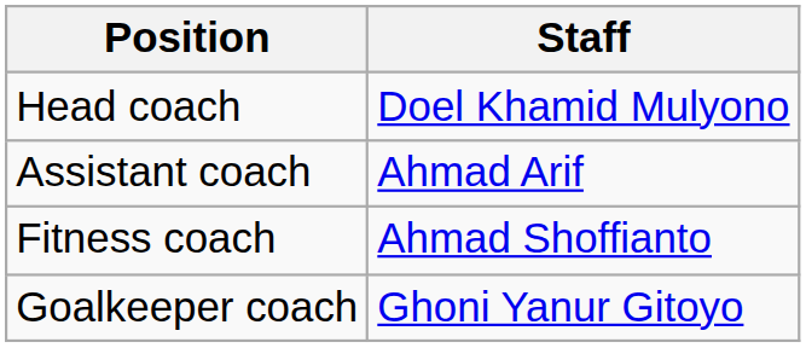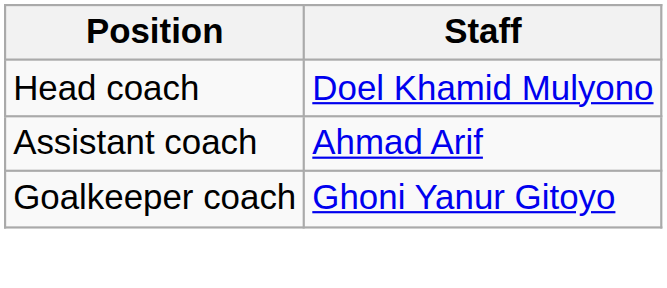- row: Fitness coach | Ahmad Shoffianto
